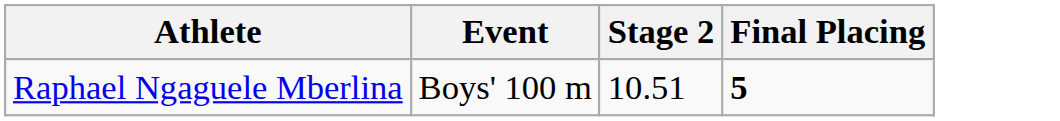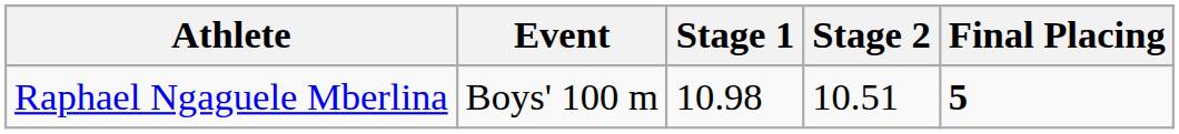+ column: Stage 1 | 10.98
